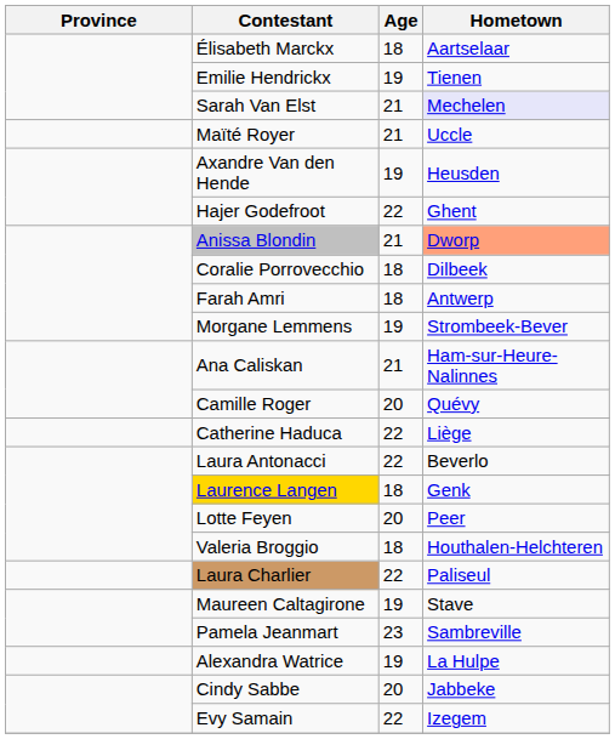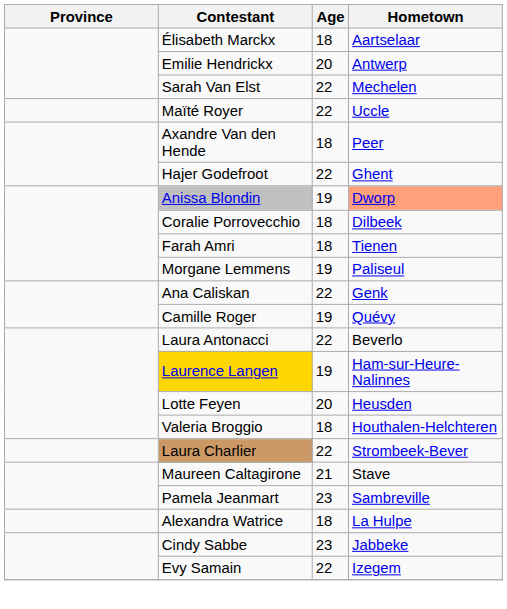Emilie Hendrickx | Age: 19 -> 20
Emilie Hendrickx | Hometown: Tienen -> Antwerp
Sarah Van Elst | Age: 21 -> 22
Sarah Van Elst | Hometown: lavender background -> no background
Maïté Royer | Age: 21 -> 22
Axandre Van den Hende | Age: 19 -> 18
Axandre Van den Hende | Hometown: Heusden -> Peer
Anissa Blondin | Age: 21 -> 19
Farah Amri | Hometown: Antwerp -> Tienen
Morgane Lemmens | Hometown: Strombeek-Bever -> Paliseul
Ana Caliskan | Age: 21 -> 22
Ana Caliskan | Hometown: Ham-sur-Heure-Nalinnes -> Genk
Camille Roger | Age: 20 -> 19
- row: Catherine Haduca | 22 | Liège
Laurence Langen | Age: 18 -> 19
Laurence Langen | Hometown: Genk -> Ham-sur-Heure-Nalinnes
Lotte Feyen | Hometown: Peer -> Heusden
Laura Charlier | Hometown: Paliseul -> Strombeek-Bever
Maureen Caltagirone | Age: 19 -> 21
Alexandra Watrice | Age: 19 -> 18
Cindy Sabbe | Age: 20 -> 23
